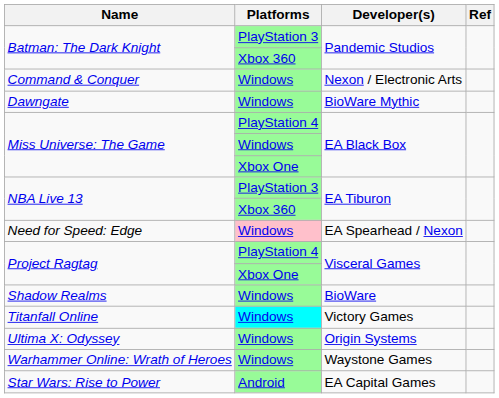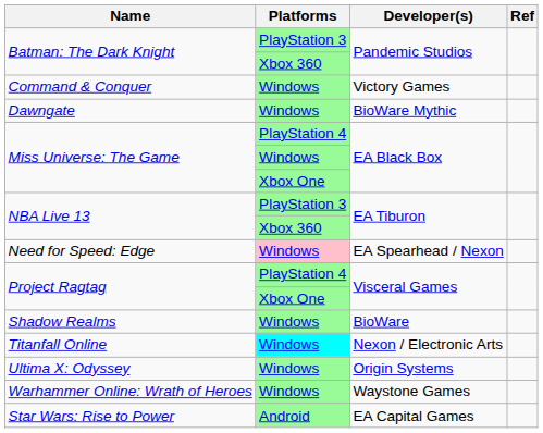Command & Conquer | Developer(s): Nexon / Electronic Arts -> Victory Games
Titanfall Online | Developer(s): Victory Games -> Nexon / Electronic Arts
